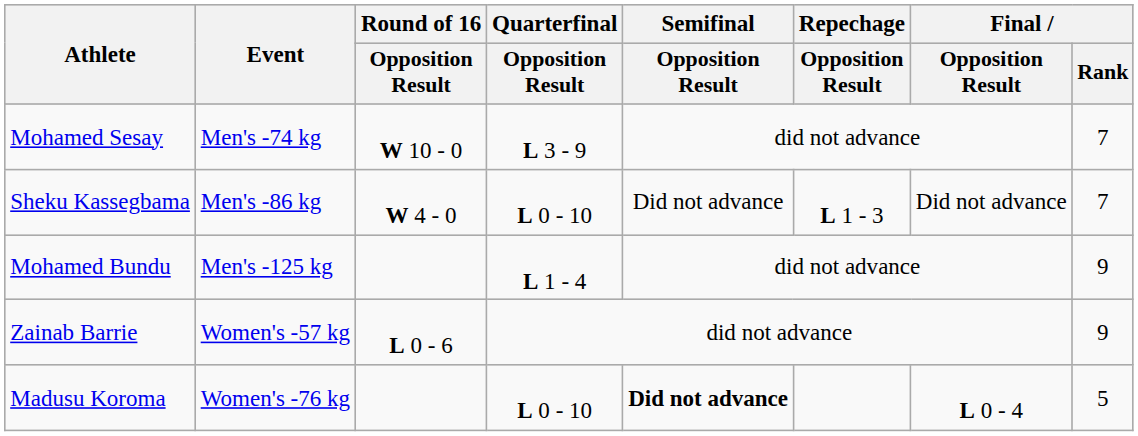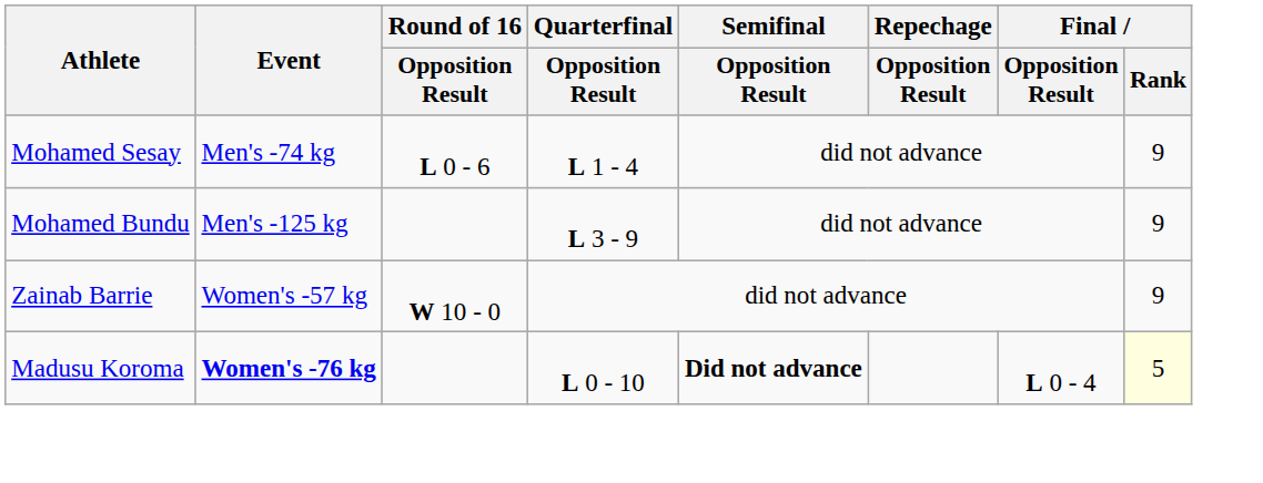Mohamed Sesay | Round of 16 / Opposition Result: W 10 - 0 -> L 0 - 6
Mohamed Sesay | Quarterfinal / Opposition Result: L 3 - 9 -> L 1 - 4
Mohamed Sesay | Final / Rank: 7 -> 9
- row: Sheku Kassegbama | Men's -86 kg | W 4 - 0 | L 0 - 10 | Did not advance | L 1 - 3 | Did not advance | 7
Mohamed Bundu | Quarterfinal / Opposition Result: L 1 - 4 -> L 3 - 9
Zainab Barrie | Round of 16 / Opposition Result: L 0 - 6 -> W 10 - 0
Madusu Koroma | Event: normal -> bold
Madusu Koroma | Final / Rank: no background -> lightyellow background
